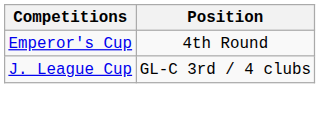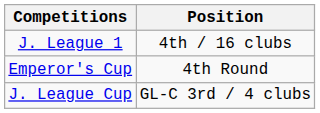+ row: J. League 1 | 4th / 16 clubs
